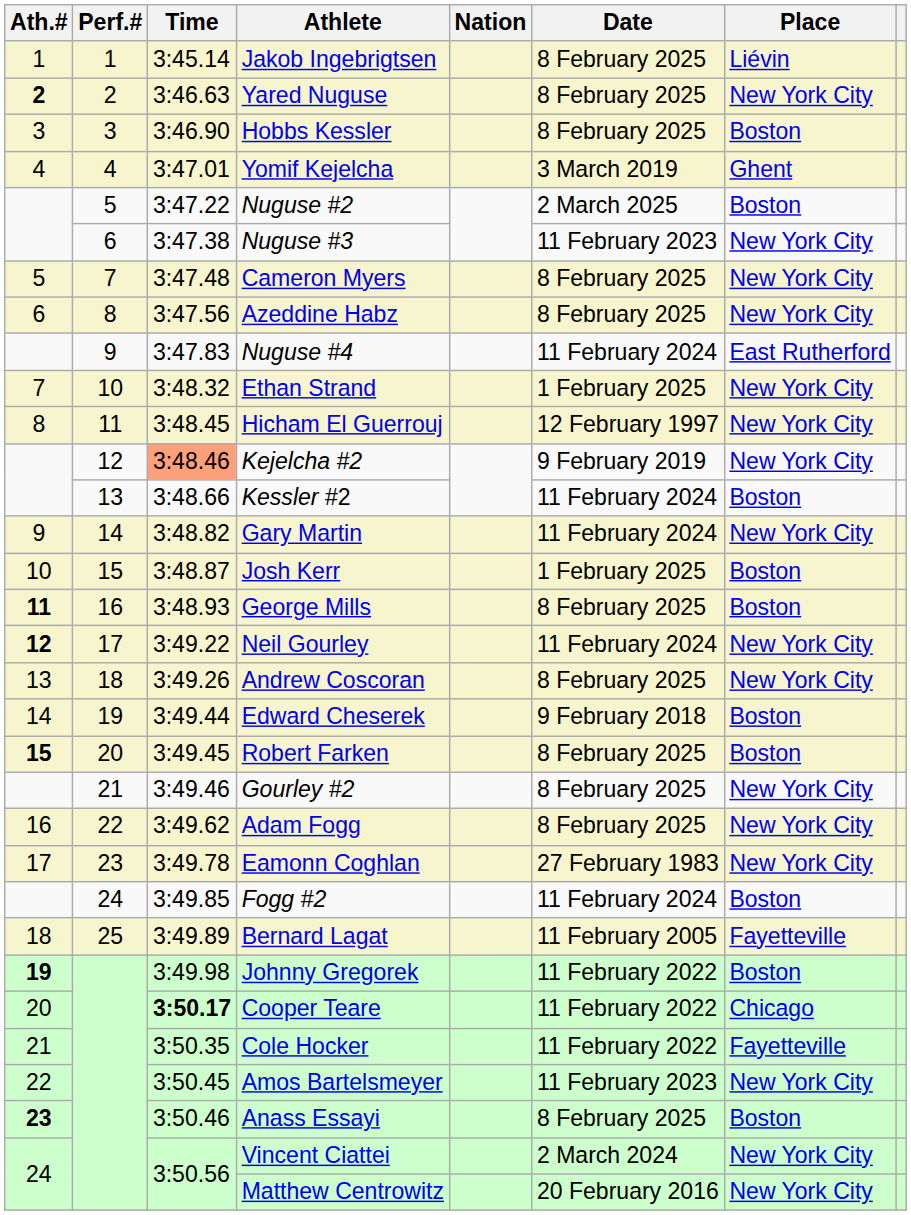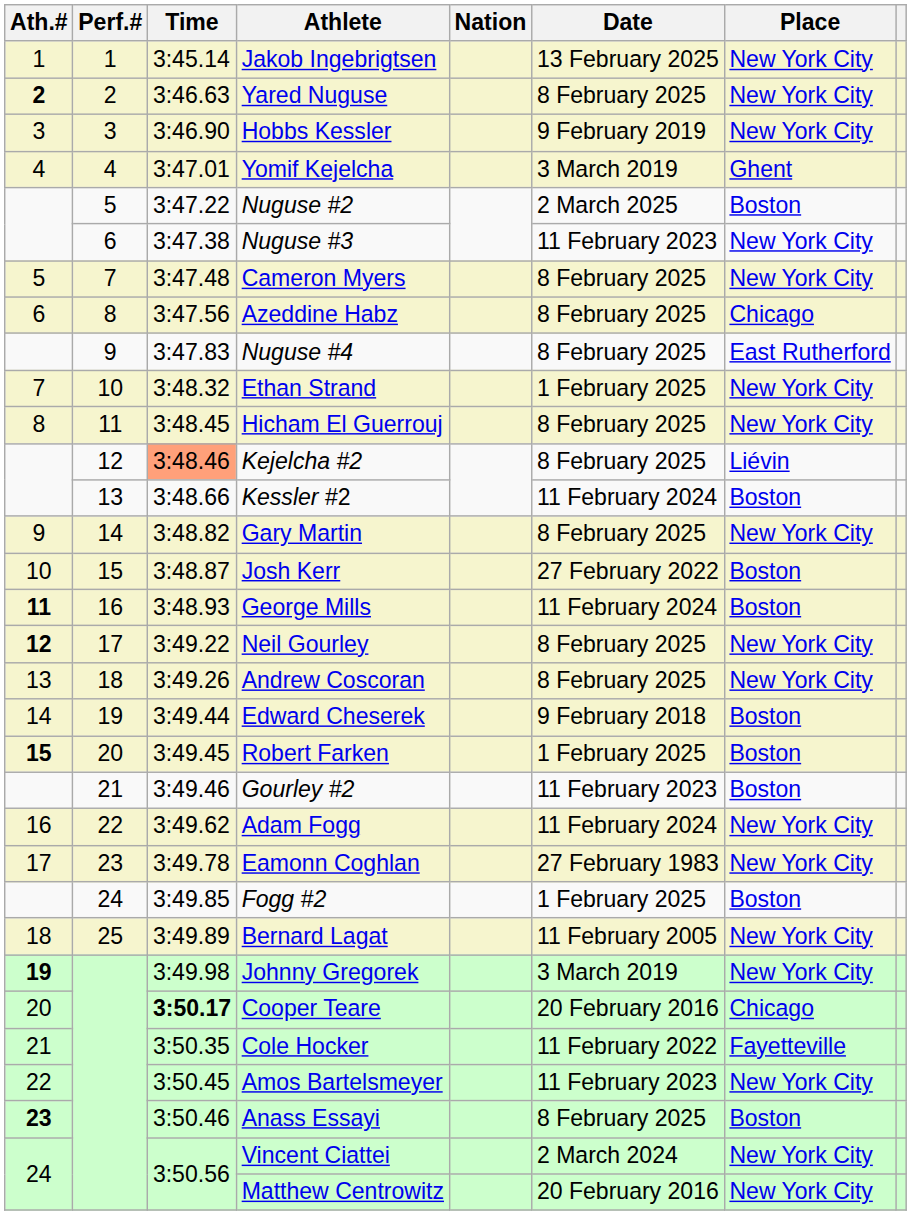Jakob Ingebrigtsen | Date: 8 February 2025 -> 13 February 2025
Jakob Ingebrigtsen | Place: Liévin -> New York City
Hobbs Kessler | Date: 8 February 2025 -> 9 February 2019
Hobbs Kessler | Place: Boston -> New York City
Azeddine Habz | Place: New York City -> Chicago
Nuguse #4 | Date: 11 February 2024 -> 8 February 2025
Hicham El Guerrouj | Date: 12 February 1997 -> 8 February 2025
Kejelcha #2 | Date: 9 February 2019 -> 8 February 2025
Kejelcha #2 | Place: New York City -> Liévin
Gary Martin | Date: 11 February 2024 -> 8 February 2025
Josh Kerr | Date: 1 February 2025 -> 27 February 2022
George Mills | Date: 8 February 2025 -> 11 February 2024
Neil Gourley | Date: 11 February 2024 -> 8 February 2025
Robert Farken | Date: 8 February 2025 -> 1 February 2025
Gourley #2 | Date: 8 February 2025 -> 11 February 2023
Gourley #2 | Place: New York City -> Boston
Adam Fogg | Date: 8 February 2025 -> 11 February 2024
Fogg #2 | Date: 11 February 2024 -> 1 February 2025
Bernard Lagat | Place: Fayetteville -> New York City
Johnny Gregorek | Date: 11 February 2022 -> 3 March 2019
Johnny Gregorek | Place: Boston -> New York City
Cooper Teare | Date: 11 February 2022 -> 20 February 2016
